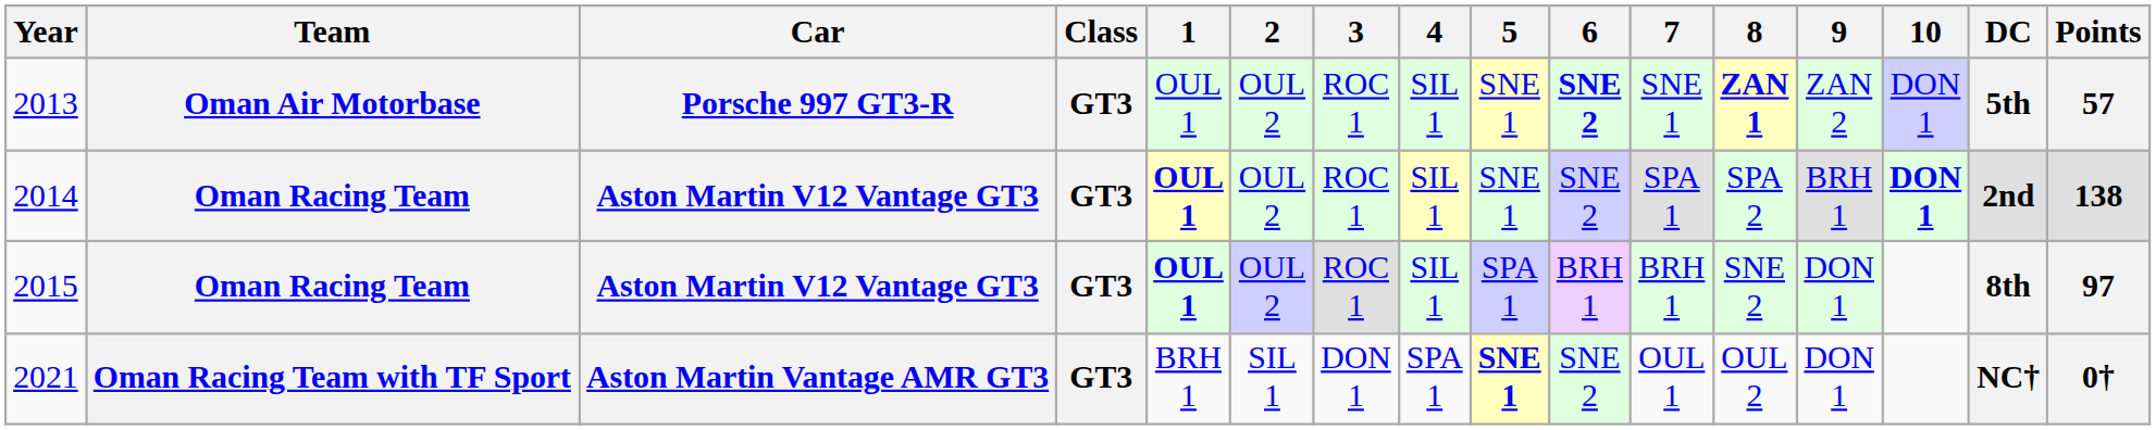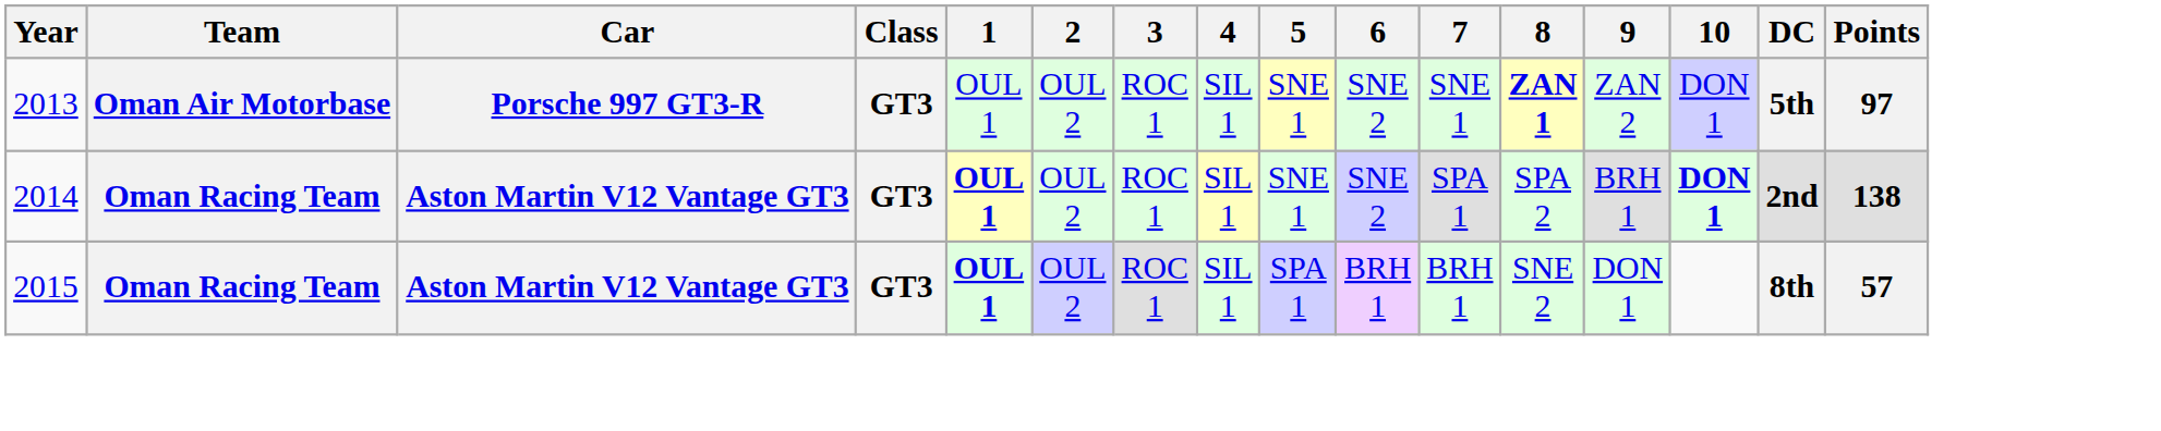2013 | 6: bold -> normal
2013 | Points: 57 -> 97
2015 | Points: 97 -> 57
- row: 2021 | Oman Racing Team with TF Sport | Aston Martin Vantage AMR GT3 | GT3 | BRH 1 | SIL 1 | DON 1 | SPA 1 | SNE 1 | SNE 2 | OUL 1 | OUL 2 | DON 1 | NC† | 0†
